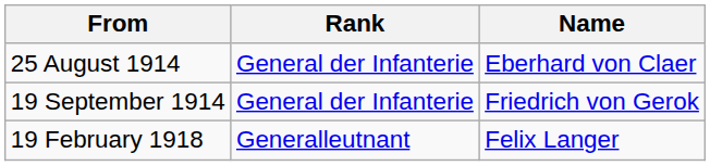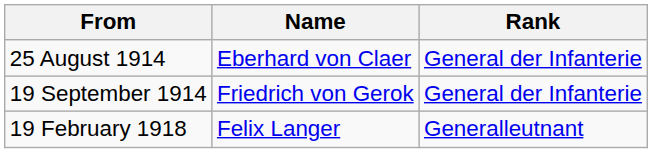columns swapped: Rank <-> Name
